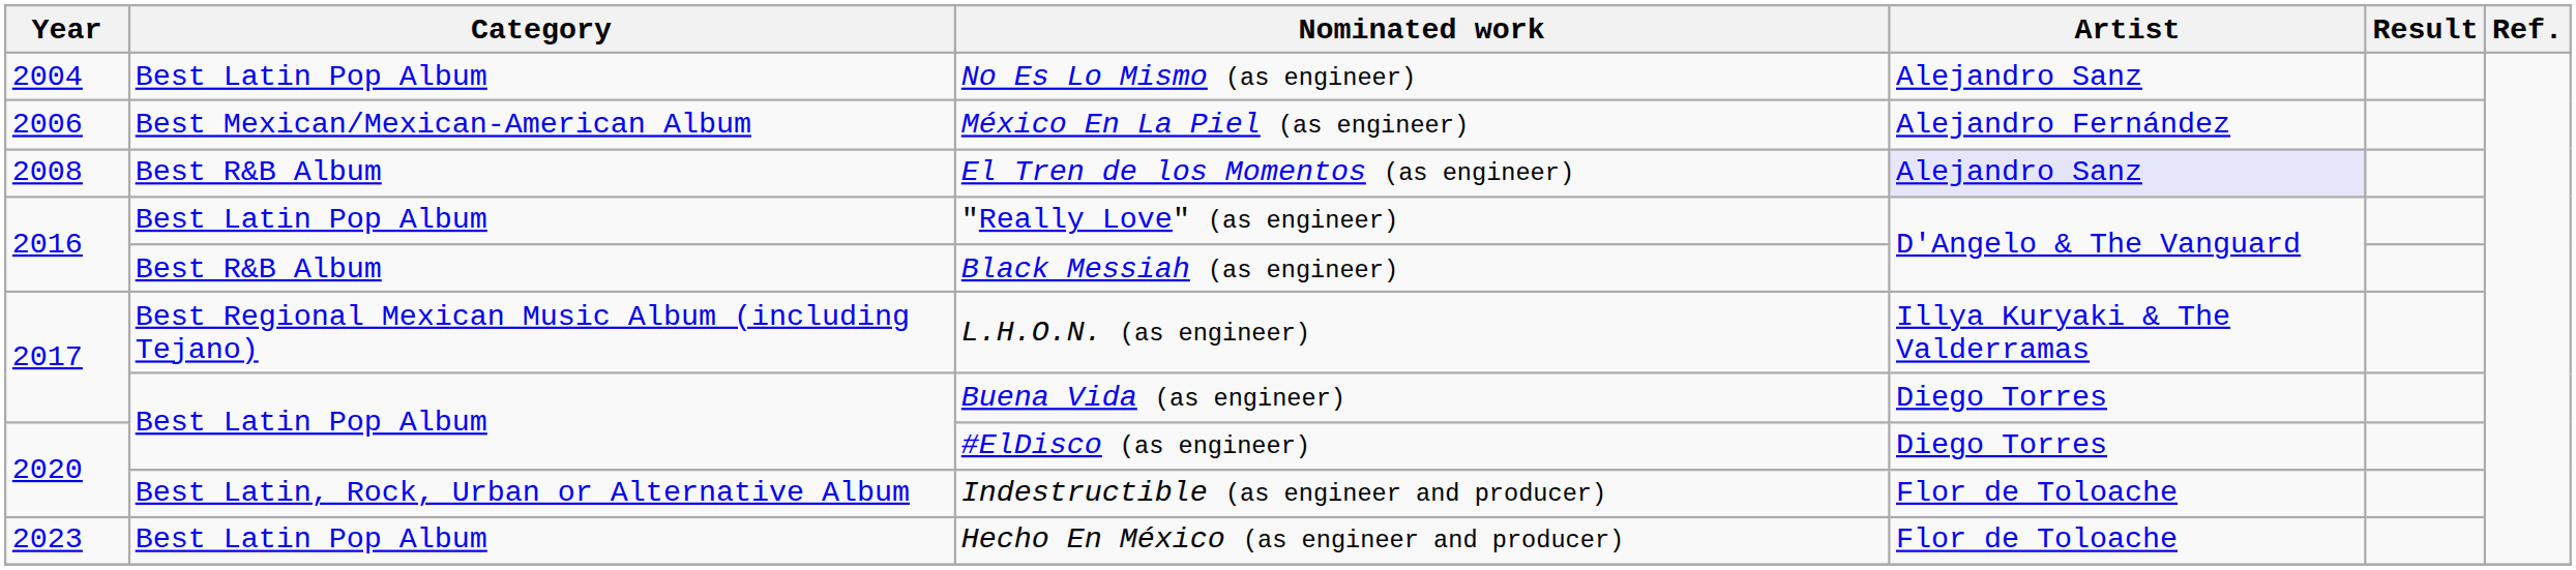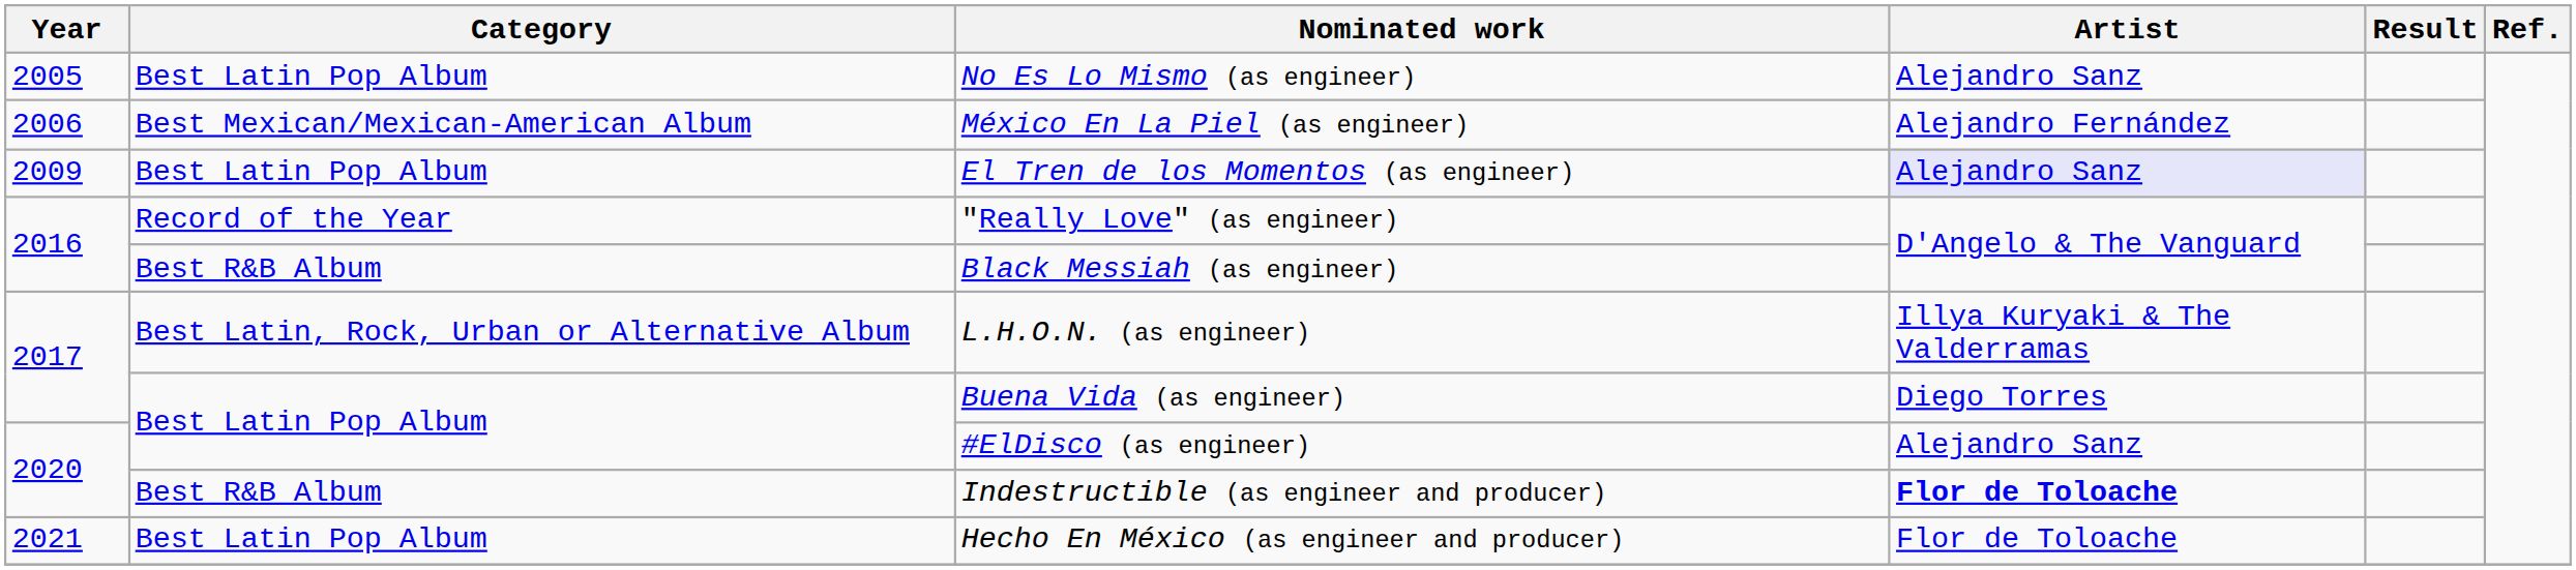No Es Lo Mismo (as engineer) | Year: 2004 -> 2005
El Tren de los Momentos (as engineer) | Year: 2008 -> 2009
El Tren de los Momentos (as engineer) | Category: Best R&B Album -> Best Latin Pop Album
"Really Love" (as engineer) | Category: Best Latin Pop Album -> Record of the Year
L.H.O.N. (as engineer) | Category: Best Regional Mexican Music Album (including Tejano) -> Best Latin, Rock, Urban or Alternative Album
#ElDisco (as engineer) | Artist: Diego Torres -> Alejandro Sanz
Indestructible (as engineer and producer) | Category: Best Latin, Rock, Urban or Alternative Album -> Best R&B Album
Indestructible (as engineer and producer) | Artist: normal -> bold
Hecho En México (as engineer and producer) | Year: 2023 -> 2021
